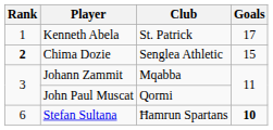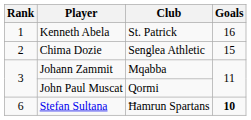Kenneth Abela | Goals: 17 -> 16
Chima Dozie | Rank: bold -> normal
